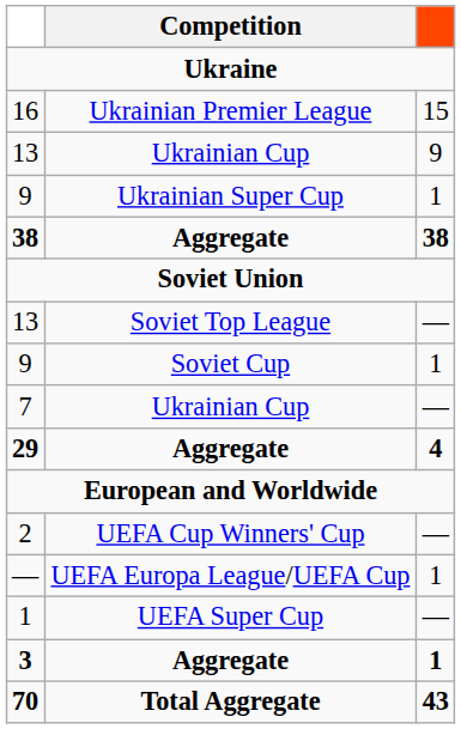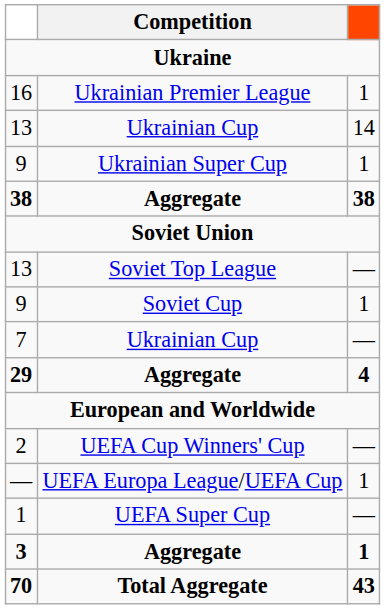16 | column 3: 15 -> 1
13 / Ukrainian Cup | column 3: 9 -> 14
